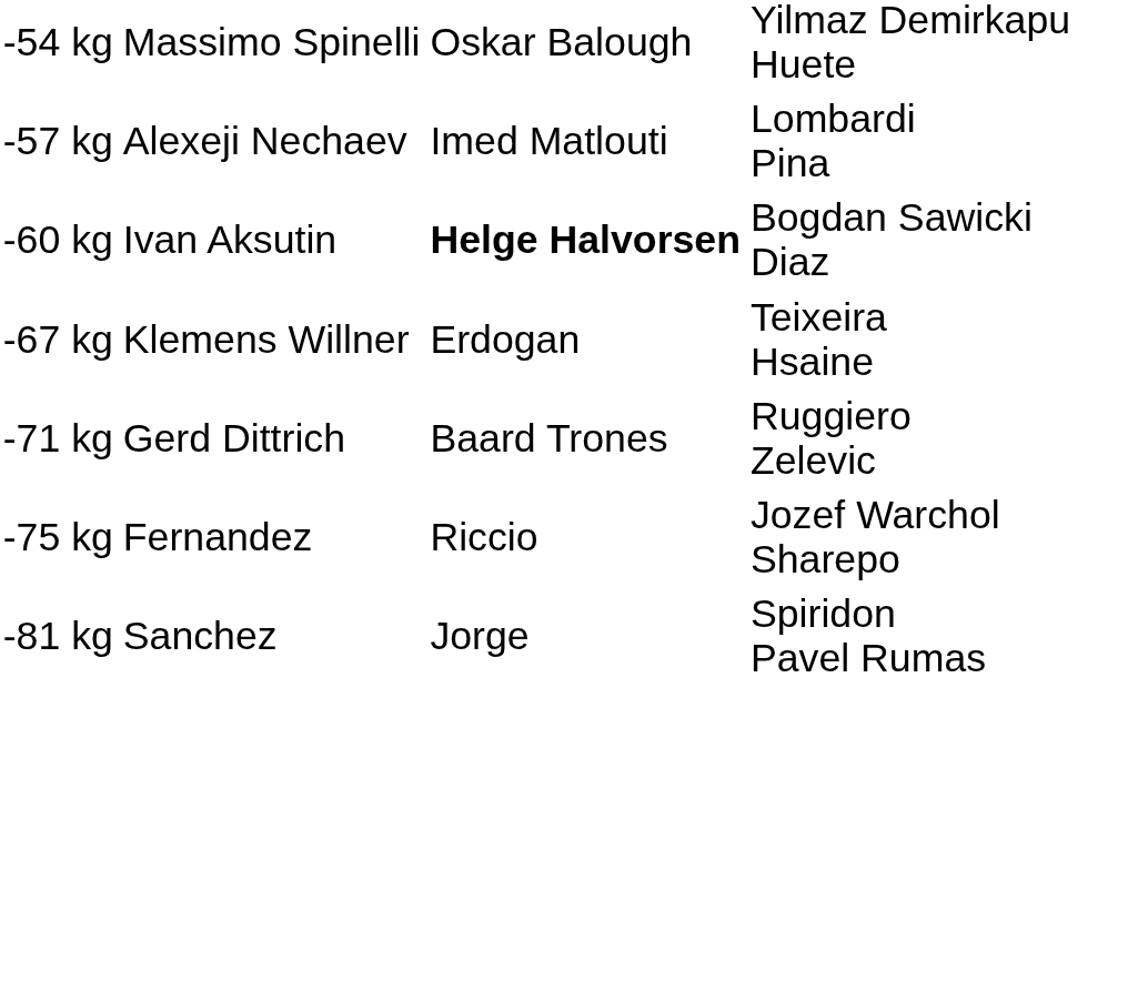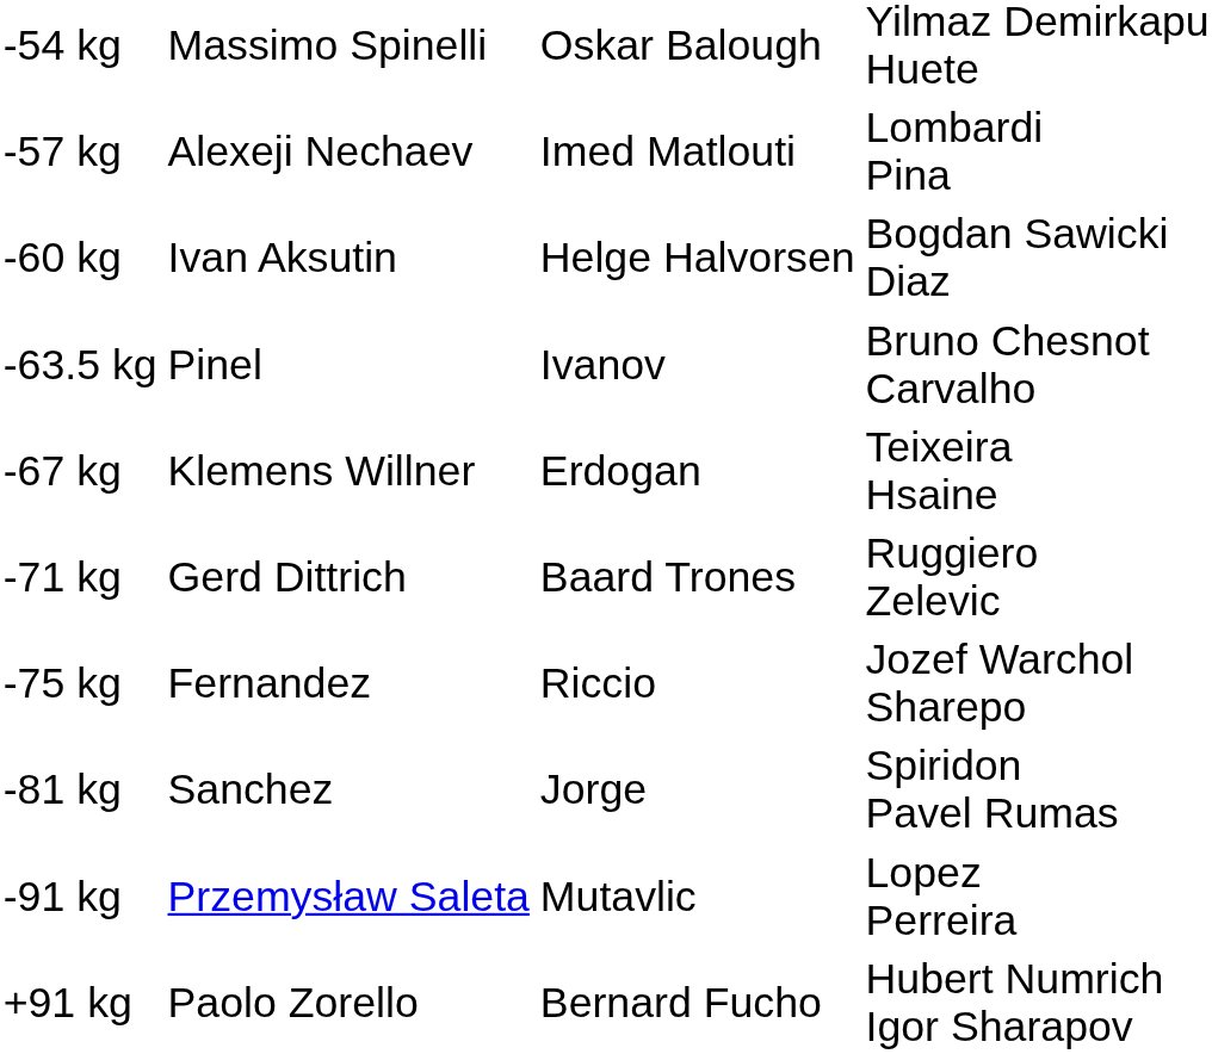-60 kg | column 3: bold -> normal
+ row: -63.5 kg | Pinel | Ivanov | Bruno Chesnot Carvalho
+ row: -91 kg | Przemysław Saleta | Mutavlic | Lopez Perreira
+ row: +91 kg | Paolo Zorello | Bernard Fucho | Hubert Numrich Igor Sharapov
